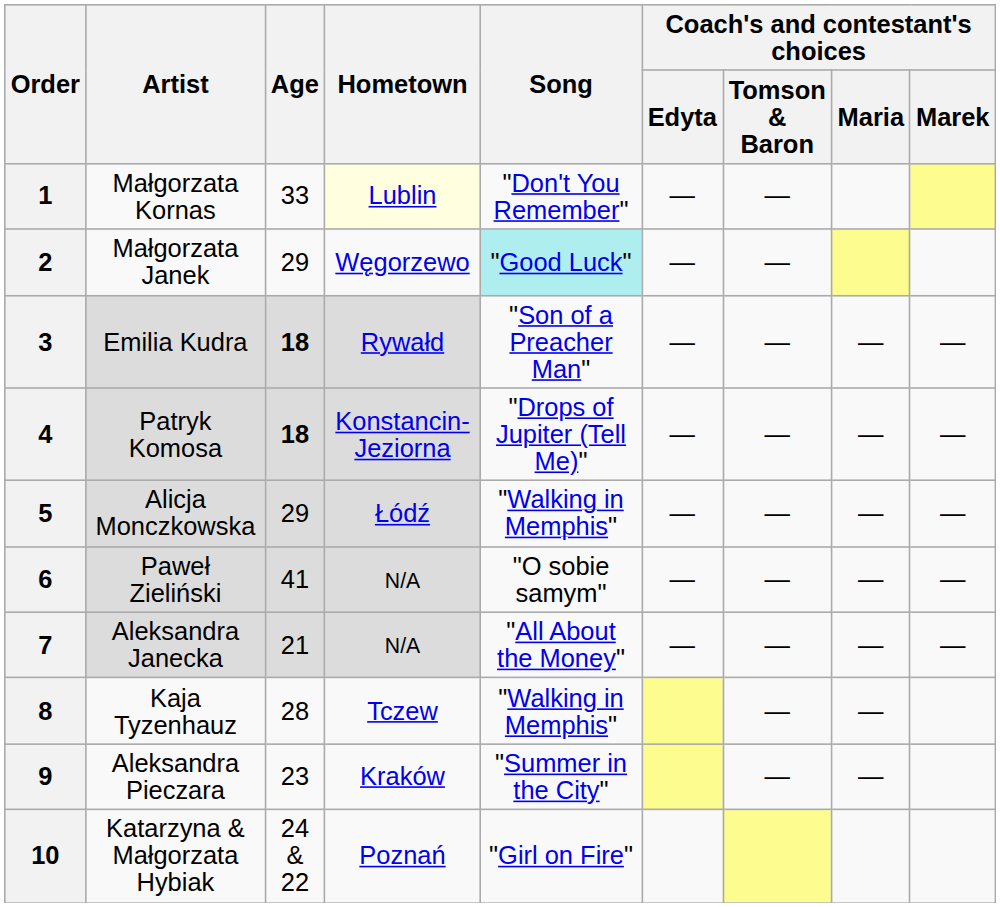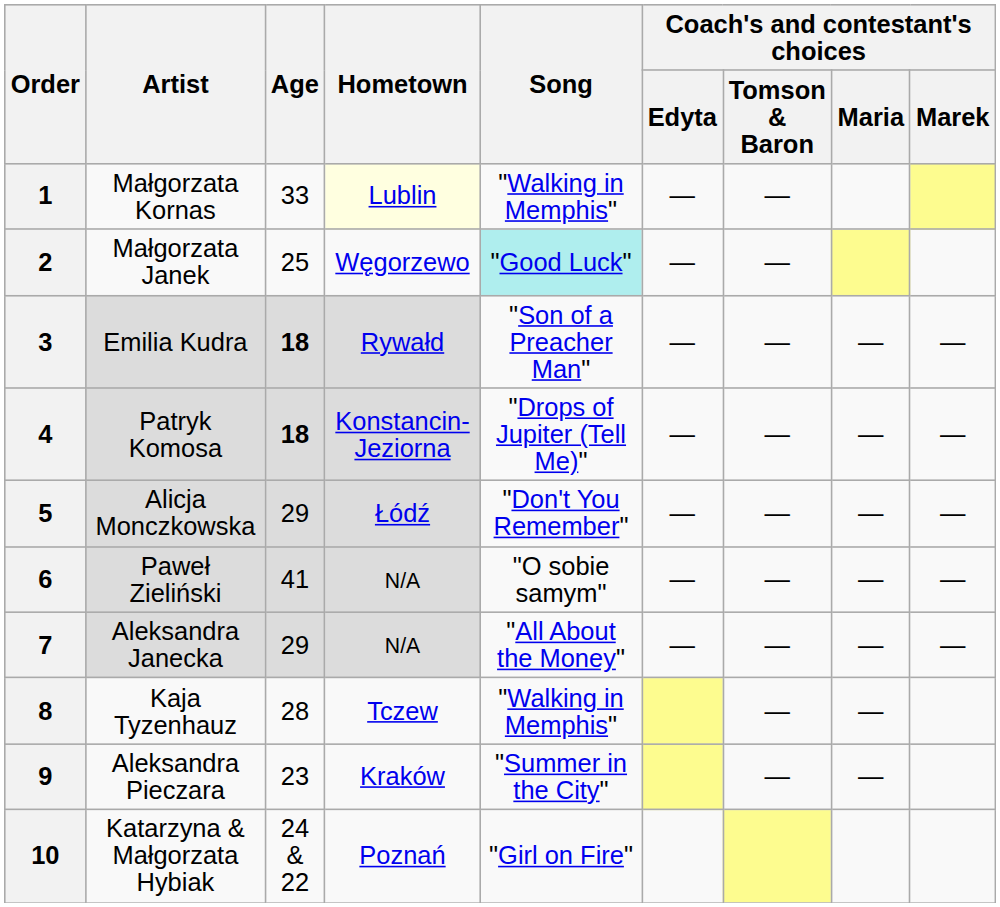1 | Song: "Don't You Remember" -> "Walking in Memphis"
2 | Age: 29 -> 25
5 | Song: "Walking in Memphis" -> "Don't You Remember"
7 | Age: 21 -> 29
